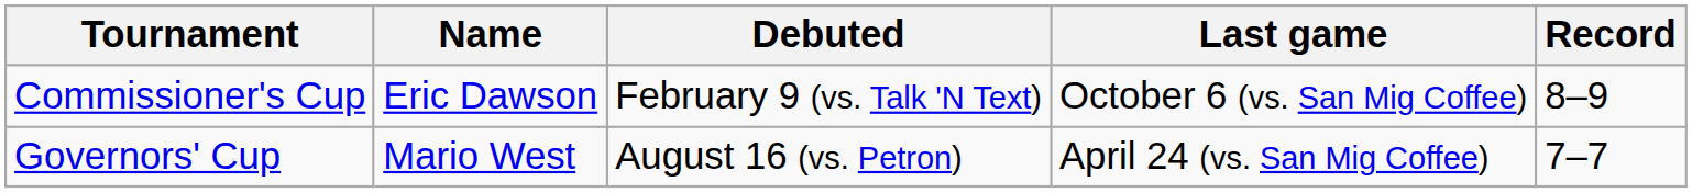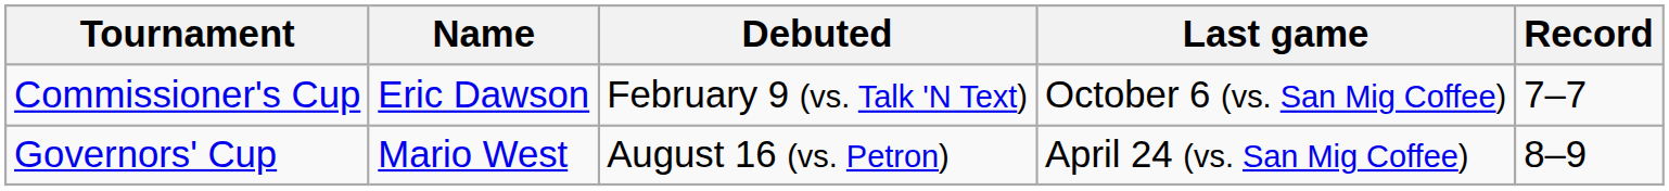Commissioner's Cup | Record: 8–9 -> 7–7
Governors' Cup | Record: 7–7 -> 8–9
